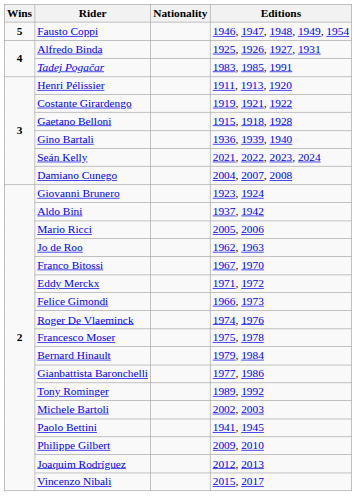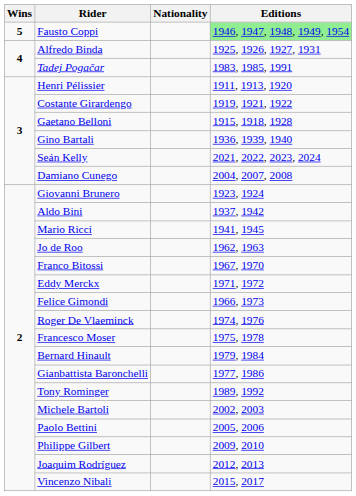Fausto Coppi | Editions: no background -> lightgreen background
Mario Ricci | Editions: 2005, 2006 -> 1941, 1945
Paolo Bettini | Editions: 1941, 1945 -> 2005, 2006
